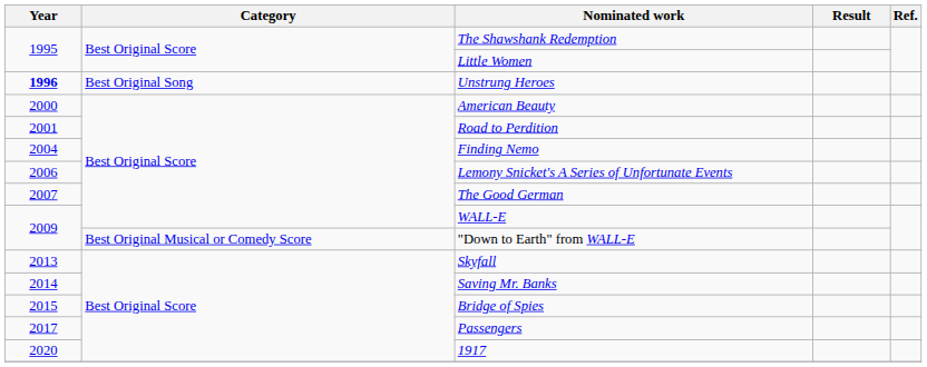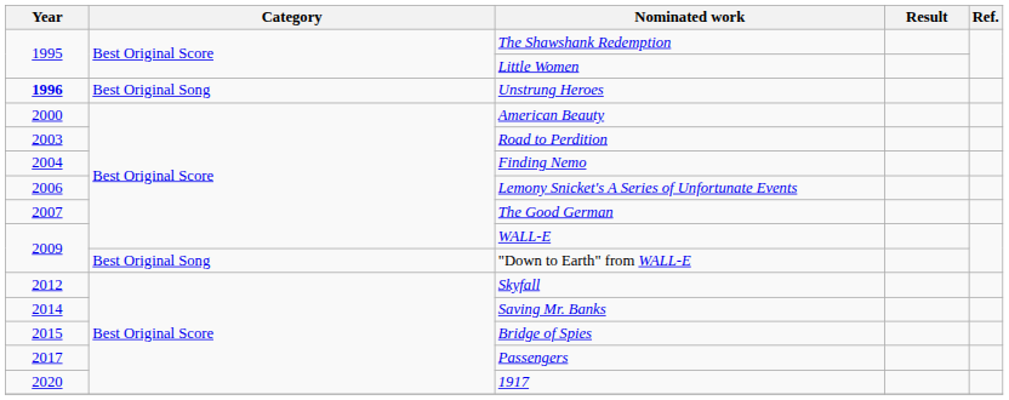Road to Perdition | Year: 2001 -> 2003
"Down to Earth" from WALL-E | Category: Best Original Musical or Comedy Score -> Best Original Song
Skyfall | Year: 2013 -> 2012
